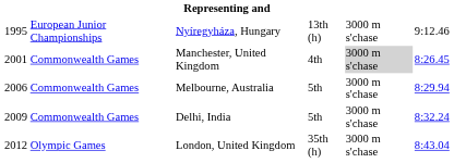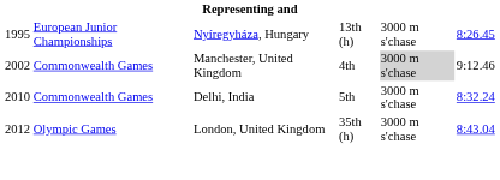Nyíregyháza, Hungary | column 6: 9:12.46 -> 8:26.45
Manchester, United Kingdom | column 1: 2001 -> 2002
Manchester, United Kingdom | column 6: 8:26.45 -> 9:12.46
- row: 2006 | Commonwealth Games | Melbourne, Australia | 5th | 3000 m s'chase | 8:29.94
Delhi, India | column 1: 2009 -> 2010
